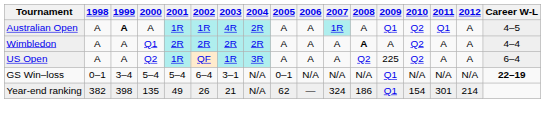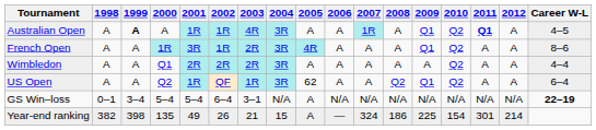Australian Open | 2004: 2R -> 3R
Australian Open | 2011: normal -> bold
+ row: French Open | A | A | 1R | 3R | 1R | 2R | 3R | 4R | A | A | A | Q1 | Q2 | A | A | 8–6
Wimbledon | 2004: 2R -> 3R
Wimbledon | 2008: bold -> normal
US Open | 2005: A -> 62
US Open | 2009: 225 -> Q1
GS Win–loss | 2005: 0–1 -> A
GS Win–loss | 2009: Q1 -> N/A
Year-end ranking | 2004: N/A -> 15
Year-end ranking | 2005: 62 -> A
Year-end ranking | 2009: Q1 -> 225
